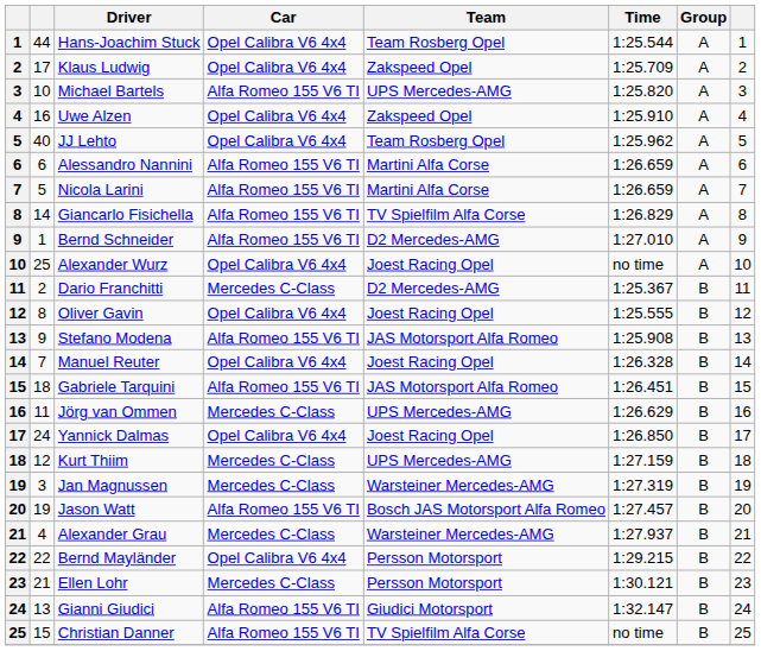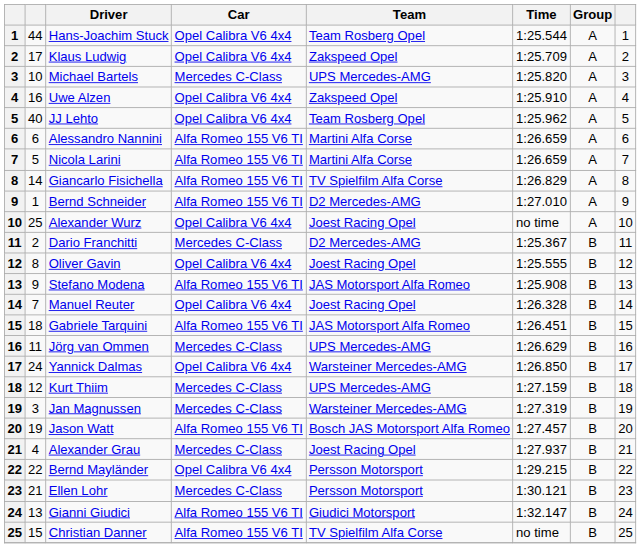Michael Bartels | Car: Alfa Romeo 155 V6 TI -> Mercedes C-Class
Yannick Dalmas | Team: Joest Racing Opel -> Warsteiner Mercedes-AMG
Alexander Grau | Team: Warsteiner Mercedes-AMG -> Joest Racing Opel
